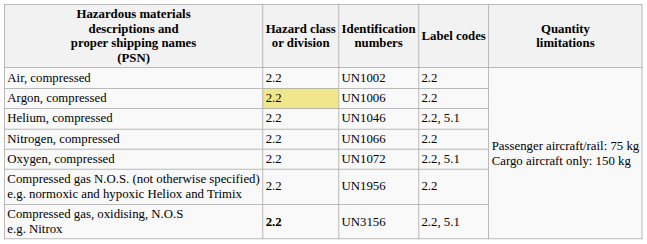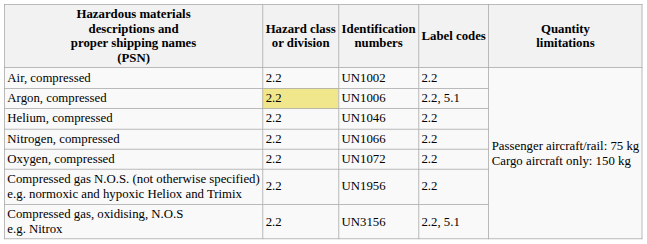Argon, compressed | Label codes: 2.2 -> 2.2, 5.1
Helium, compressed | Label codes: 2.2, 5.1 -> 2.2
Oxygen, compressed | Label codes: 2.2, 5.1 -> 2.2
Compressed gas, oxidising, N.O.S e.g. Nitrox | Hazard class or division: bold -> normal
